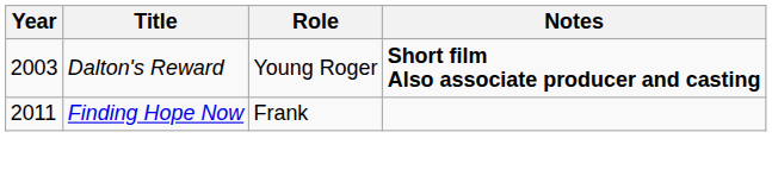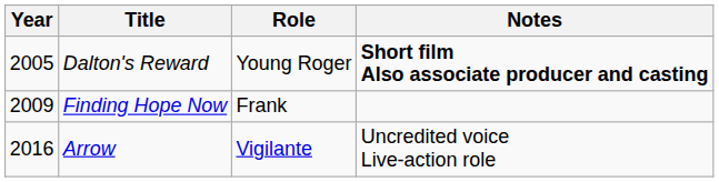Dalton's Reward | Year: 2003 -> 2005
Finding Hope Now | Year: 2011 -> 2009
+ row: 2016 | Arrow | Vigilante | Uncredited voice Live-action role
